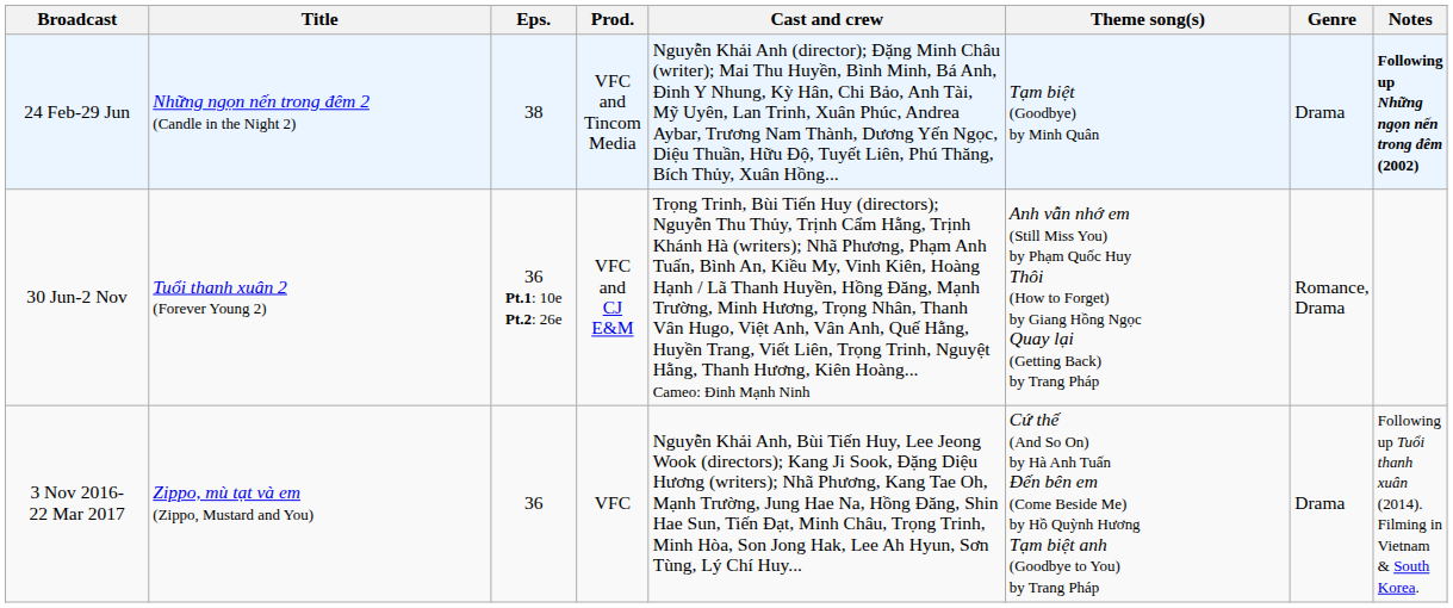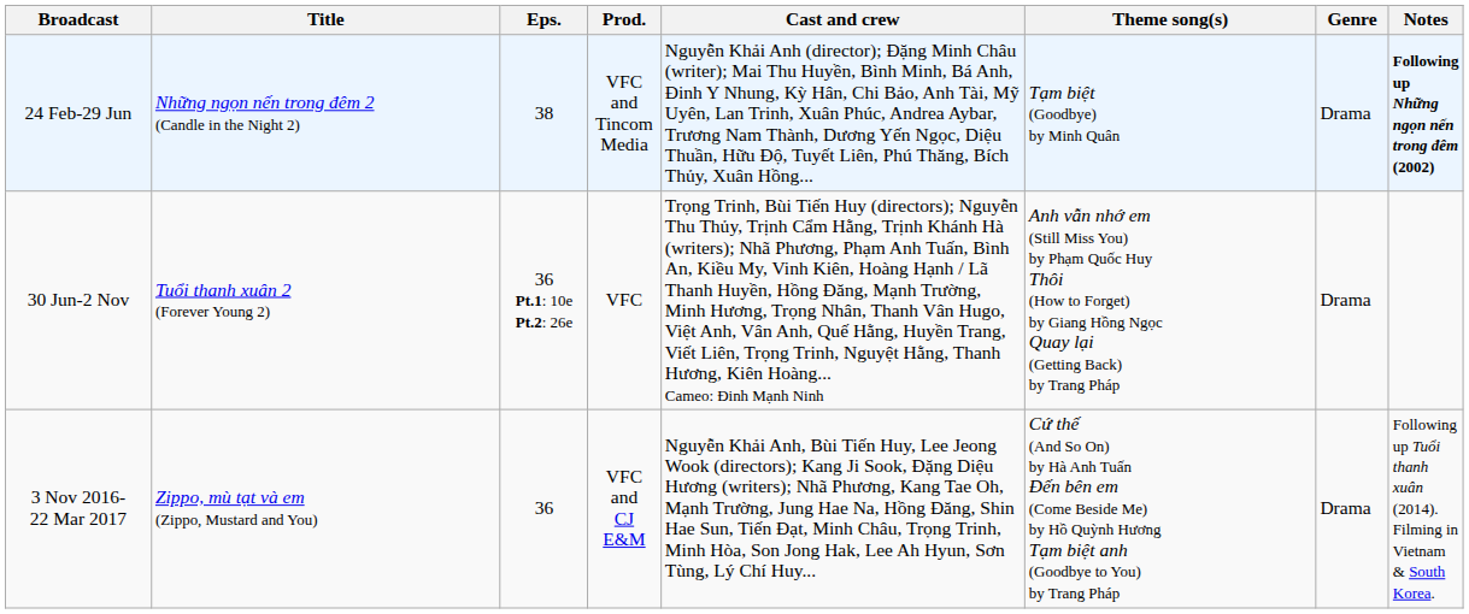30 Jun-2 Nov | Prod.: VFC and CJ E&M -> VFC
30 Jun-2 Nov | Genre: Romance, Drama -> Drama
3 Nov 2016- 22 Mar 2017 | Prod.: VFC -> VFC and CJ E&M
